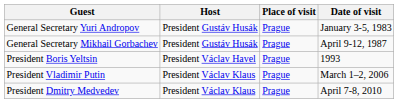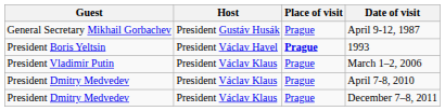- row: General Secretary Yuri Andropov | President Gustáv Husák | Prague | January 3-5, 1983
1993 | Place of visit: normal -> bold
+ row: President Dmitry Medvedev | President Václav Klaus | Prague | December 7–8, 2011
